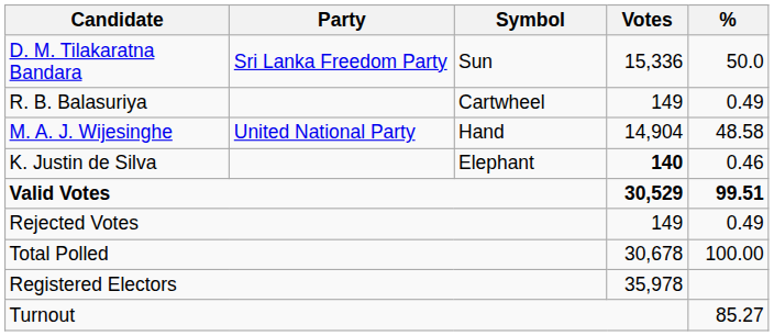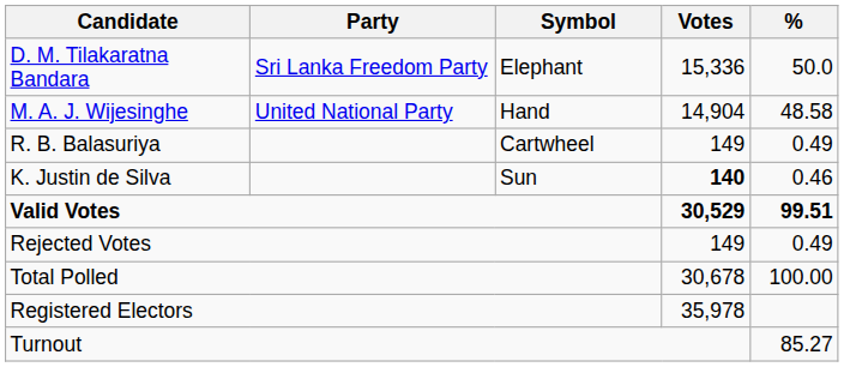D. M. Tilakaratna Bandara | Symbol: Sun -> Elephant
rows swapped: M. A. J. Wijesinghe <-> R. B. Balasuriya
K. Justin de Silva | Symbol: Elephant -> Sun
